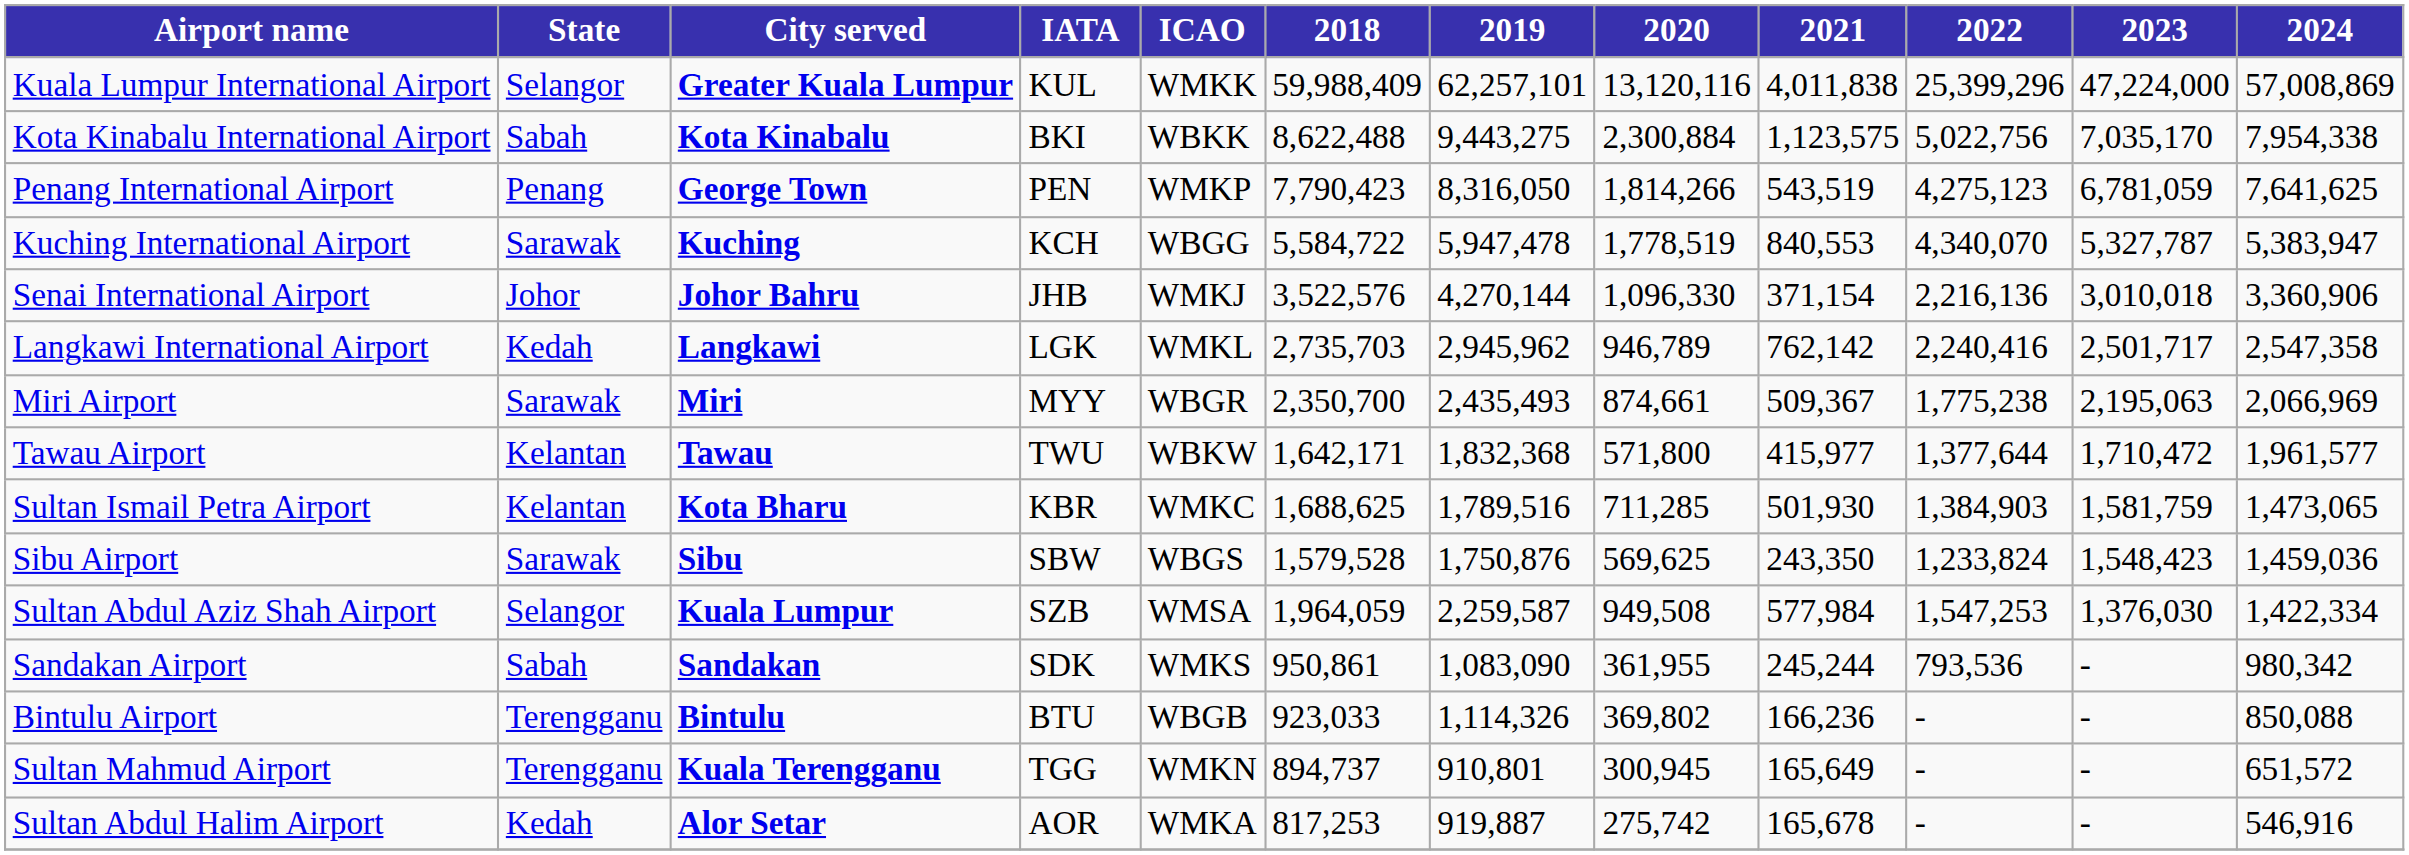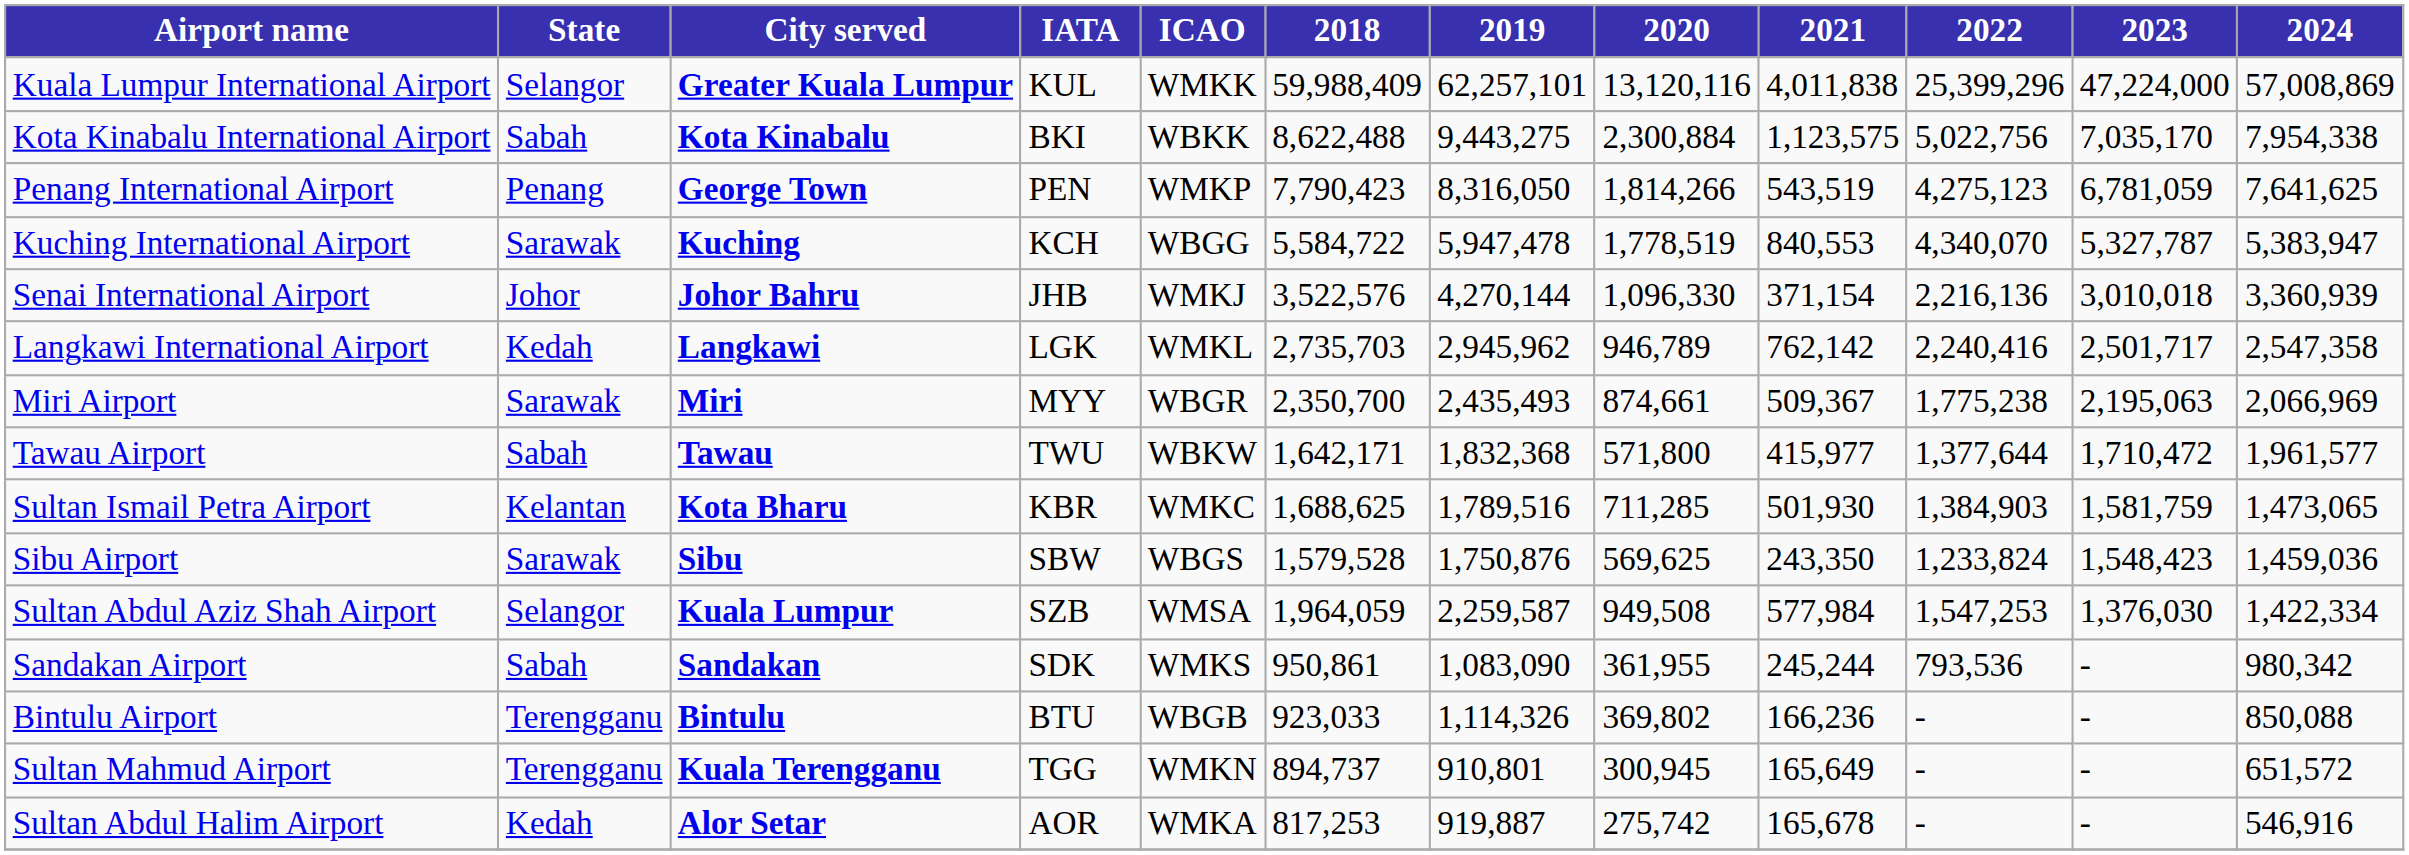Senai International Airport | 2024: 3,360,906 -> 3,360,939
Tawau Airport | State: Kelantan -> Sabah
